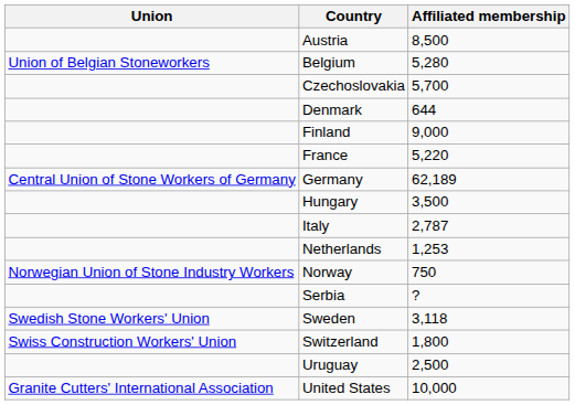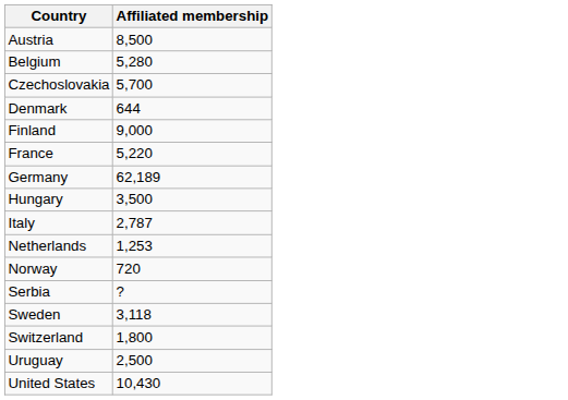- column: Union | Union of Belgian Stoneworkers | Central Union of Stone Workers of Germany | Norwegian Union of Stone Industry Workers | Swedish Stone Workers' Union | Swiss Construction Workers' Union | Granite Cutters' International Association
Norway | Affiliated membership: 750 -> 720
United States | Affiliated membership: 10,000 -> 10,430
